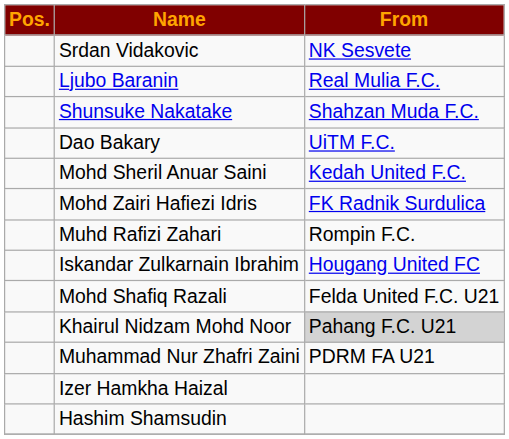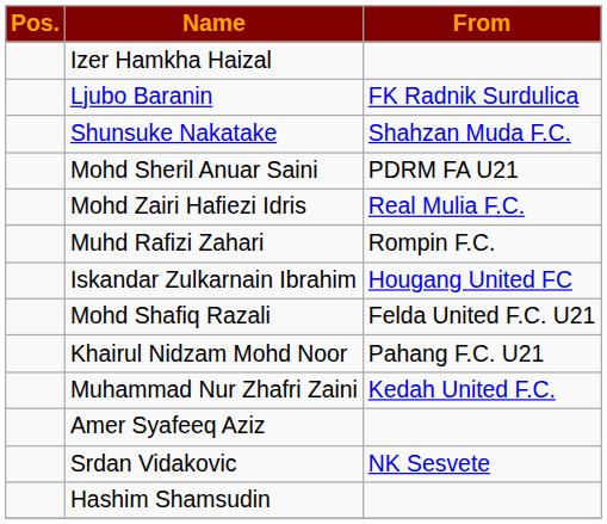rows swapped: Srdan Vidakovic <-> Izer Hamkha Haizal
Ljubo Baranin | From: Real Mulia F.C. -> FK Radnik Surdulica
- row: Dao Bakary | UiTM F.C.
Mohd Sheril Anuar Saini | From: Kedah United F.C. -> PDRM FA U21
Mohd Zairi Hafiezi Idris | From: FK Radnik Surdulica -> Real Mulia F.C.
Khairul Nidzam Mohd Noor | From: lightgrey background -> no background
Muhammad Nur Zhafri Zaini | From: PDRM FA U21 -> Kedah United F.C.
+ row: Amer Syafeeq Aziz
